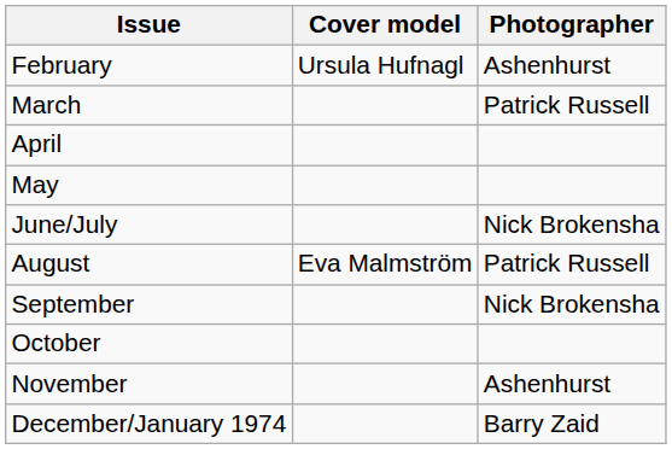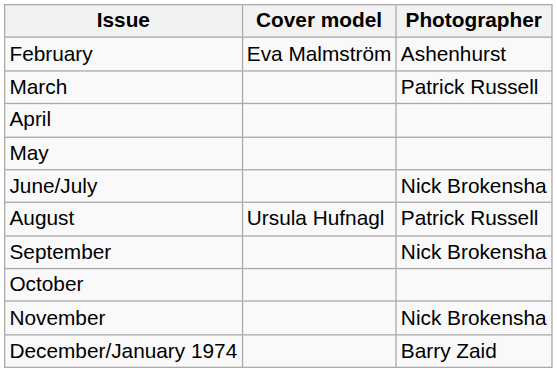February | Cover model: Ursula Hufnagl -> Eva Malmström
August | Cover model: Eva Malmström -> Ursula Hufnagl
November | Photographer: Ashenhurst -> Nick Brokensha
